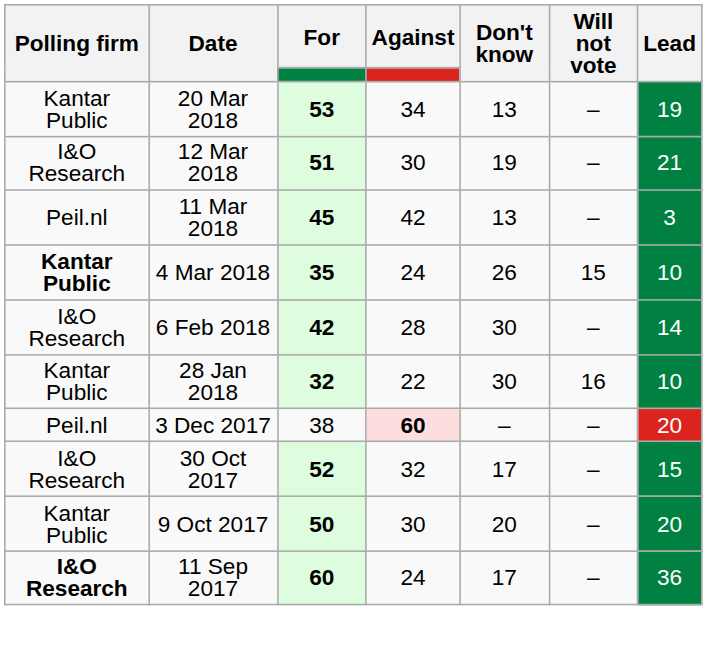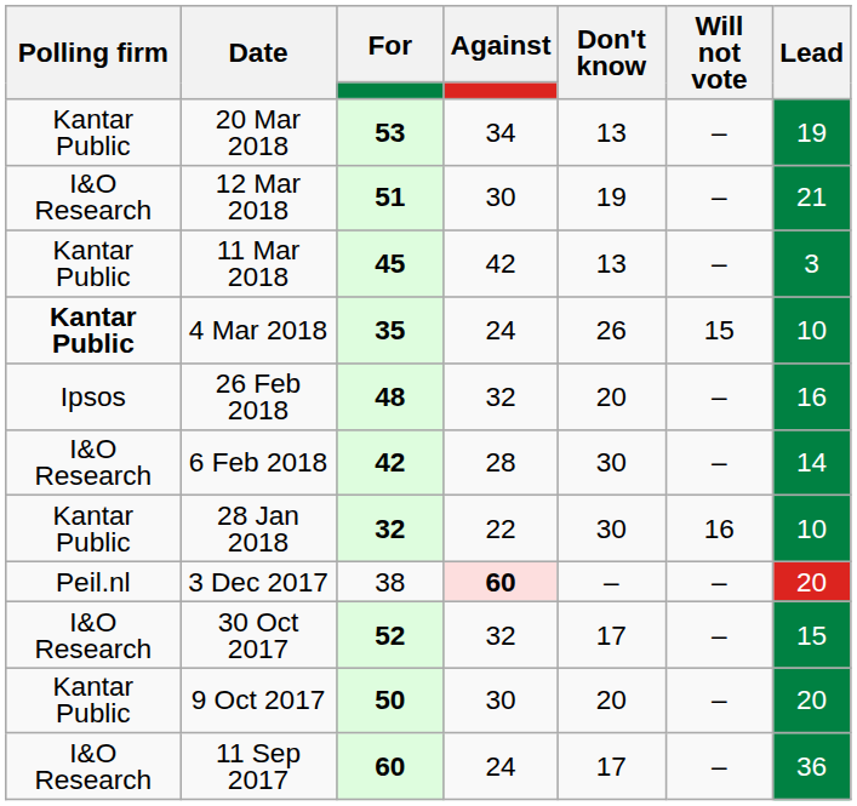11 Mar 2018 | Polling firm: Peil.nl -> Kantar Public
+ row: Ipsos | 26 Feb 2018 | 48 | 32 | 20 | – | 16
11 Sep 2017 | Polling firm: bold -> normal
